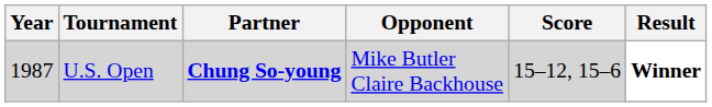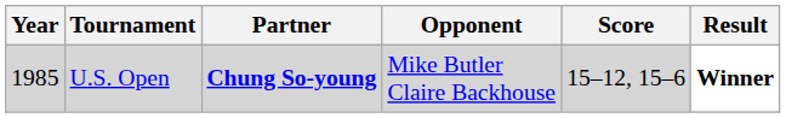U.S. Open | Year: 1987 -> 1985
